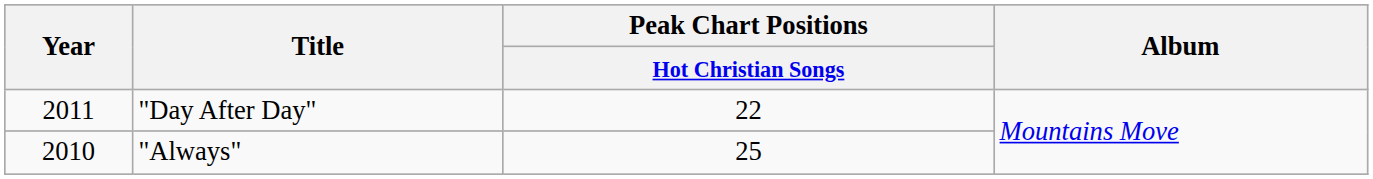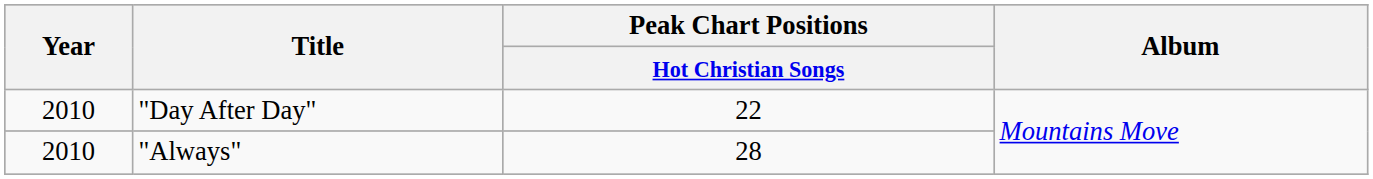"Day After Day" | Year: 2011 -> 2010
"Always" | Peak Chart Positions / Hot Christian Songs: 25 -> 28
